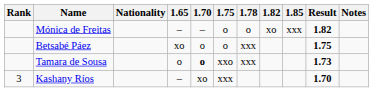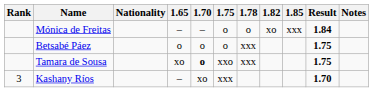Mónica de Freitas | Result: 1.82 -> 1.84
Betsabé Páez | 1.65: xo -> o
Tamara de Sousa | 1.65: o -> xo
Tamara de Sousa | Result: 1.73 -> 1.75
